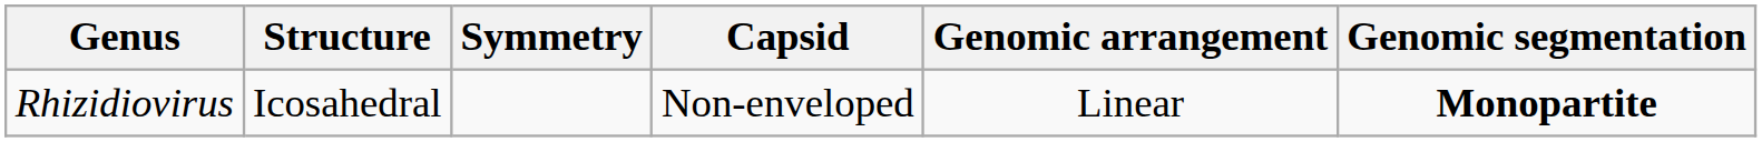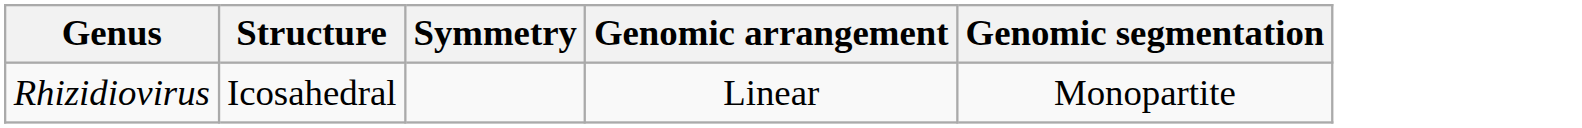- column: Capsid | Non-enveloped
Rhizidiovirus | Genomic segmentation: bold -> normal
